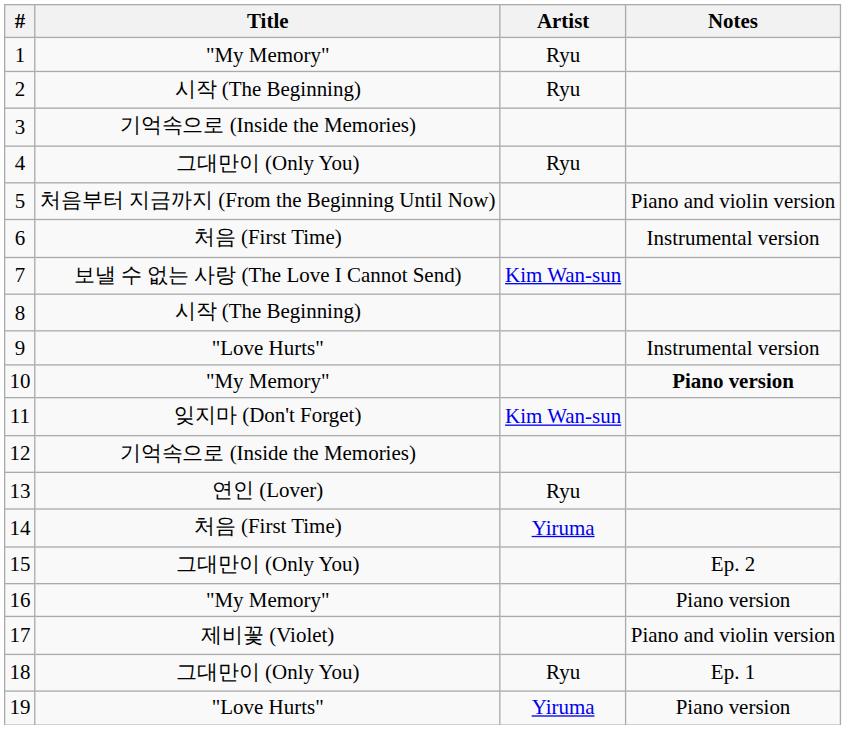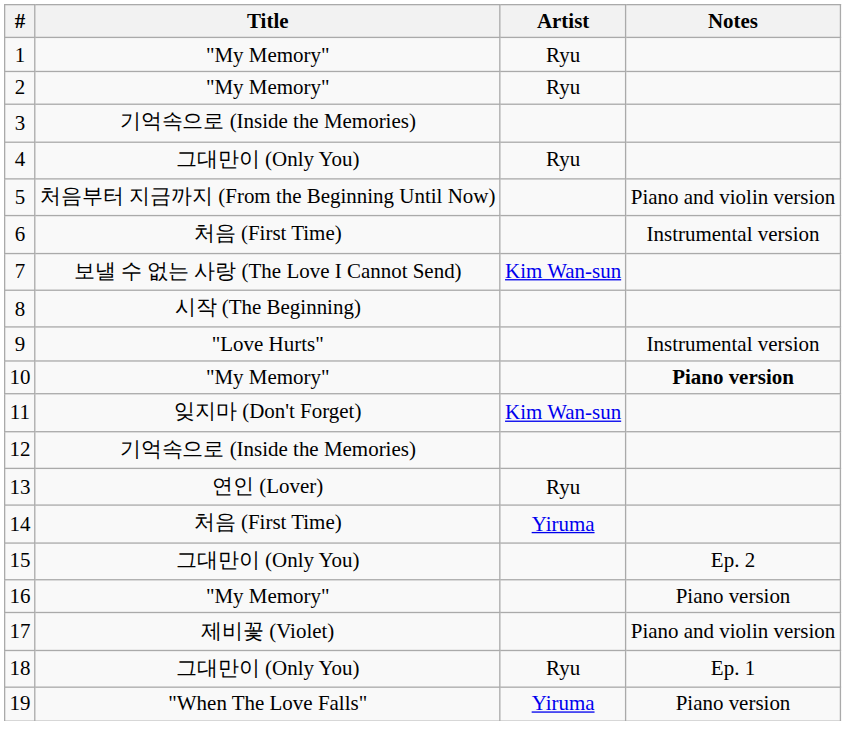2 | Title: 시작 (The Beginning) -> "My Memory"
19 | Title: "Love Hurts" -> "When The Love Falls"
